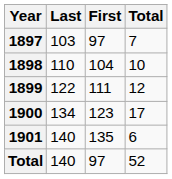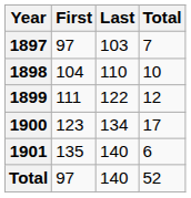columns swapped: First <-> Last
